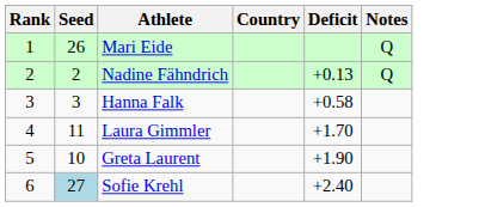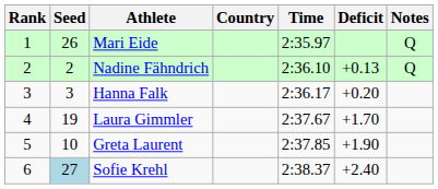+ column: Time | 2:35.97 | 2:36.10 | 2:36.17 | 2:37.67 | 2:37.85 | 2:38.37
Hanna Falk | Deficit: +0.58 -> +0.20
Laura Gimmler | Seed: 11 -> 19
